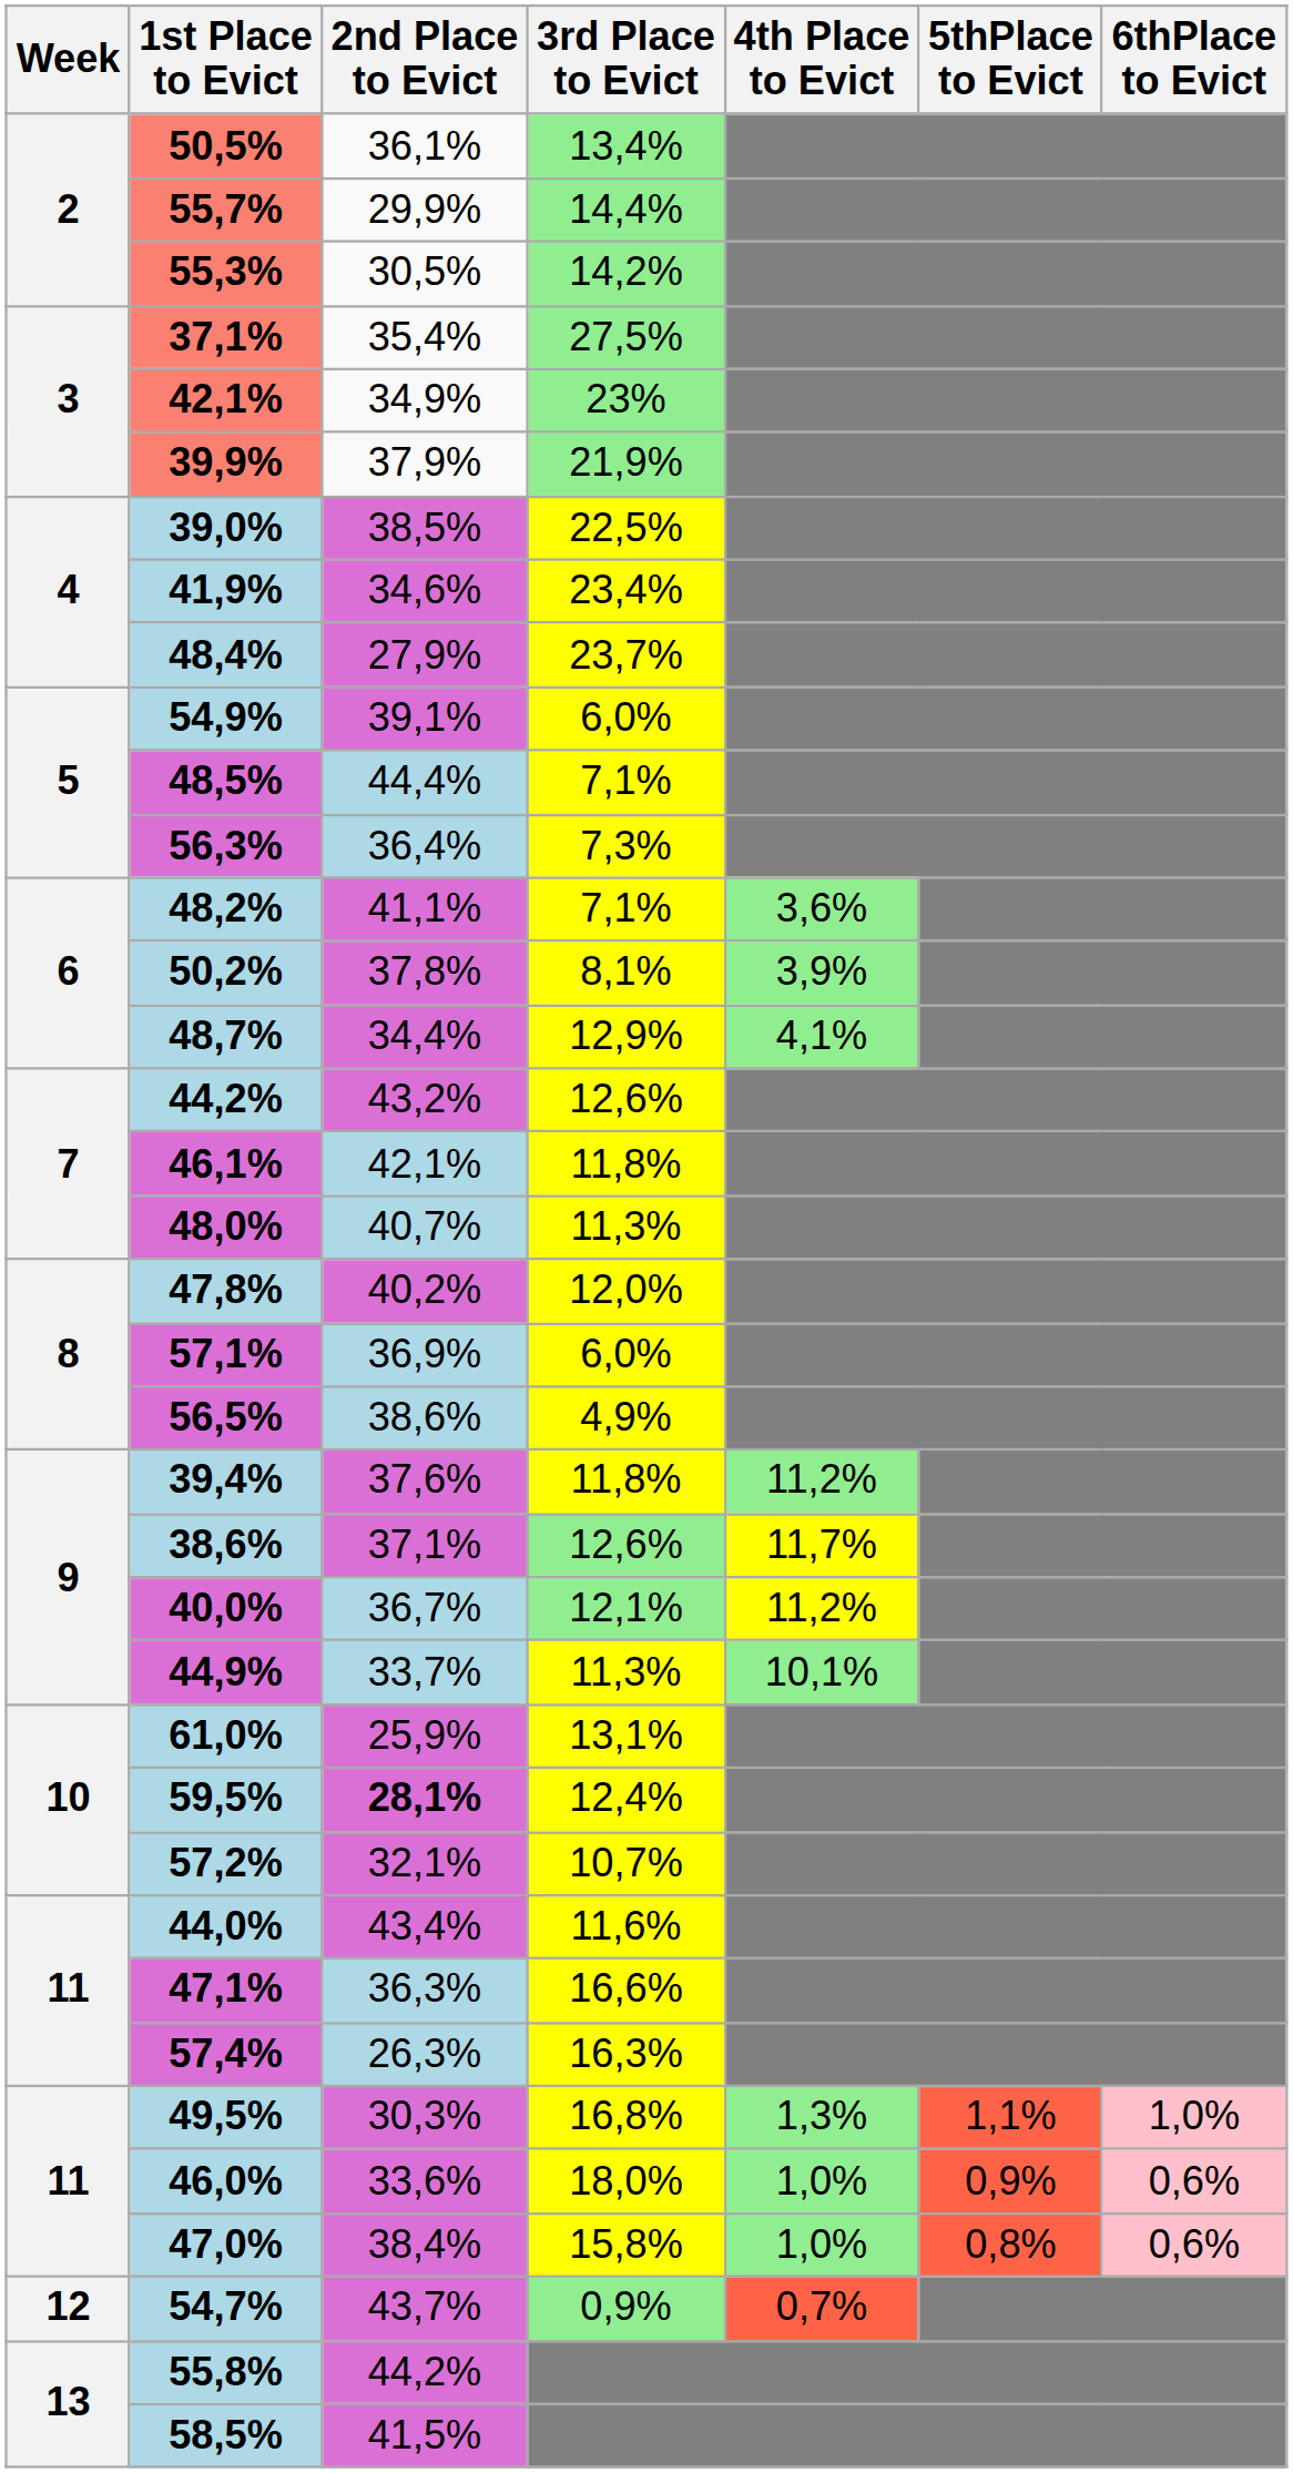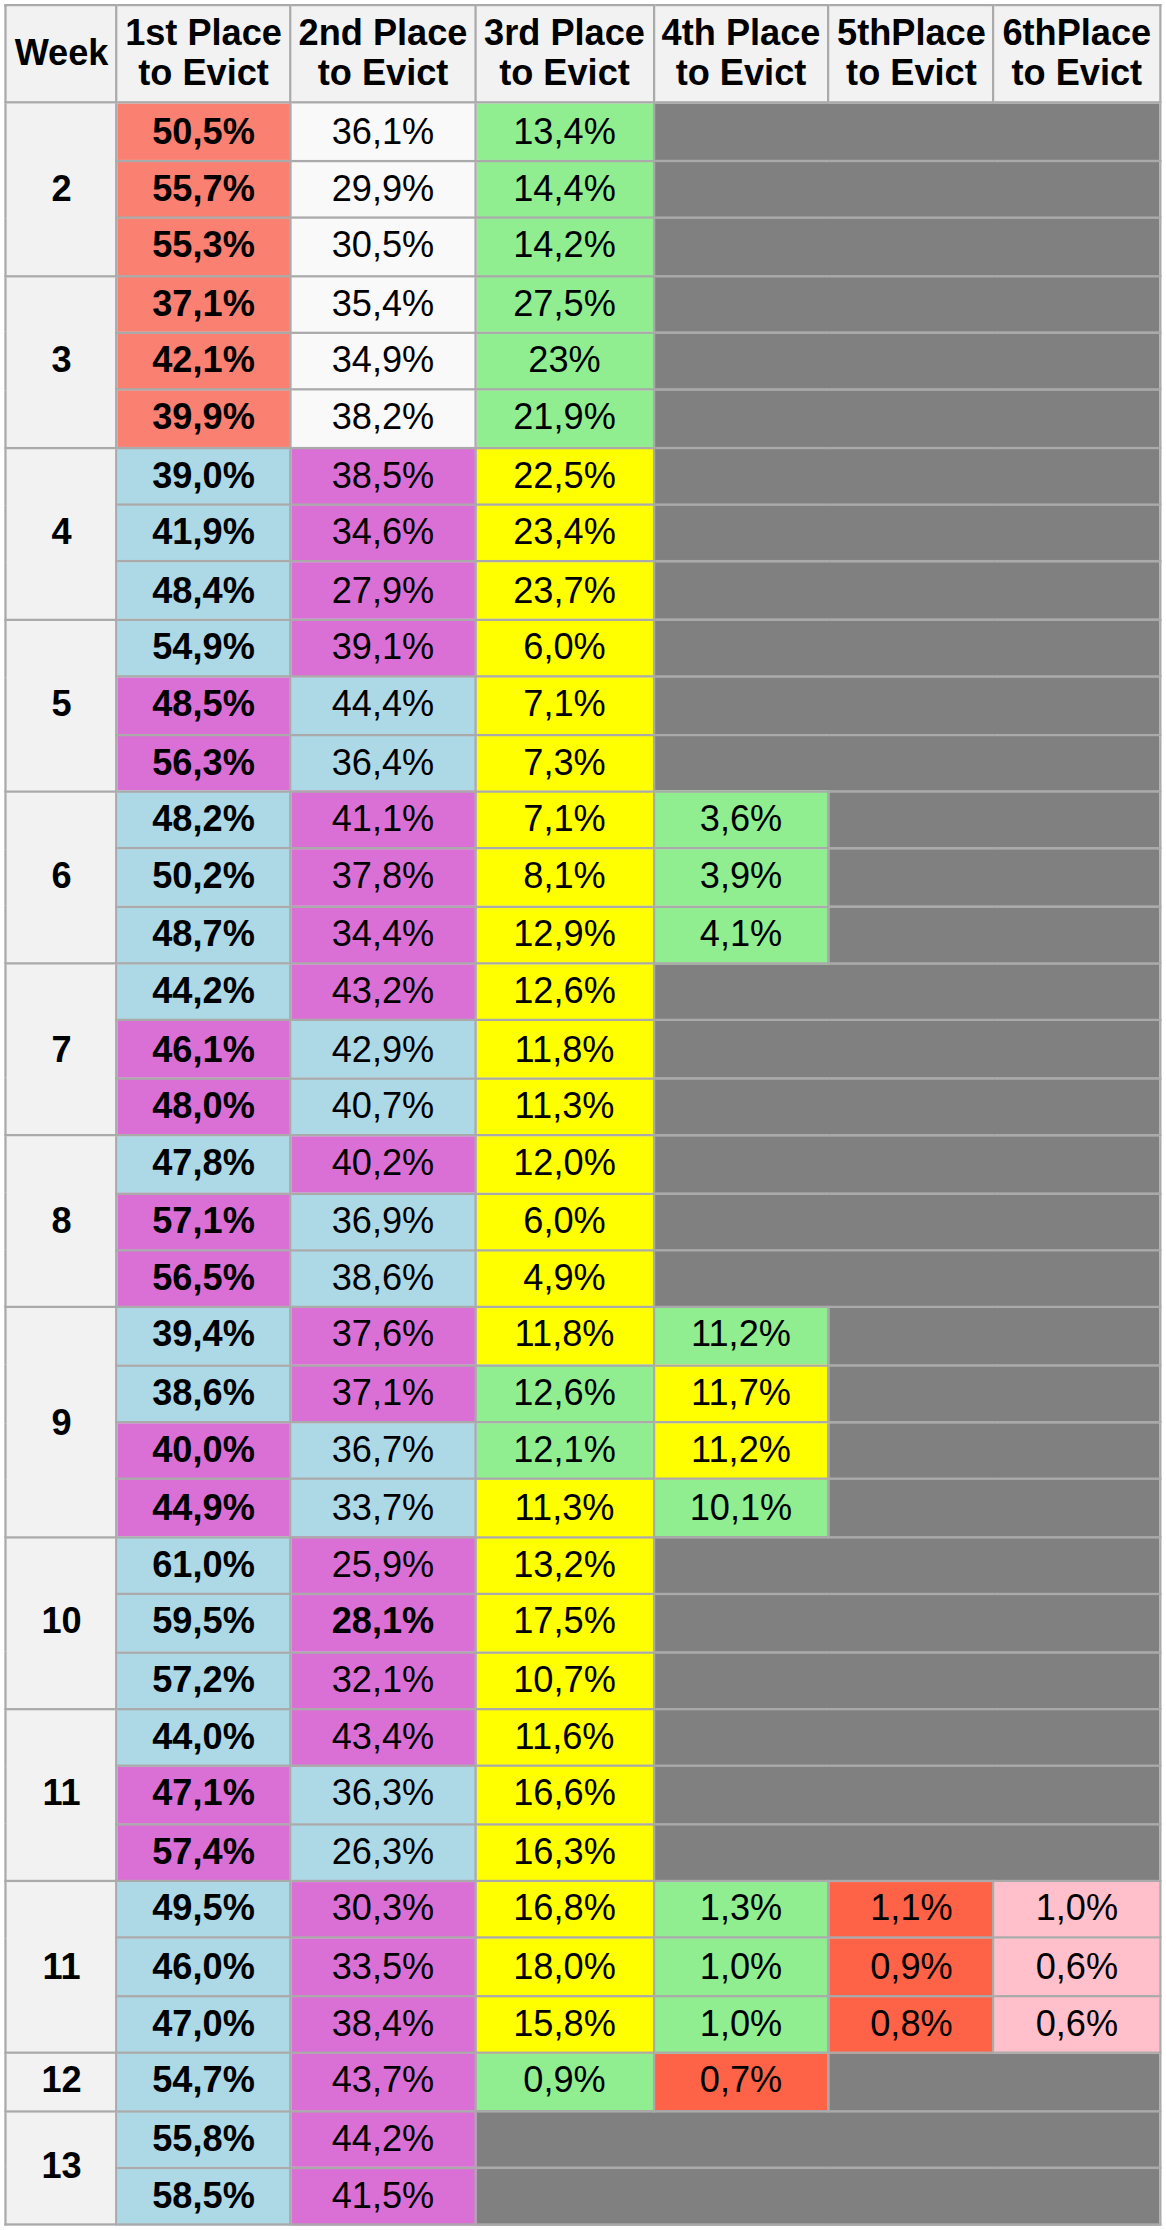39,9% | 2nd Place to Evict: 37,9% -> 38,2%
46,1% | 2nd Place to Evict: 42,1% -> 42,9%
61,0% | 3rd Place to Evict: 13,1% -> 13,2%
59,5% | 3rd Place to Evict: 12,4% -> 17,5%
46,0% | 2nd Place to Evict: 33,6% -> 33,5%
